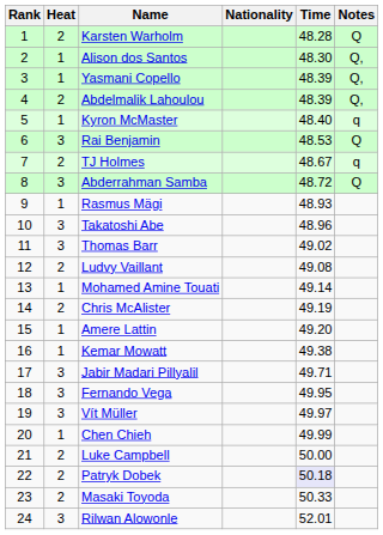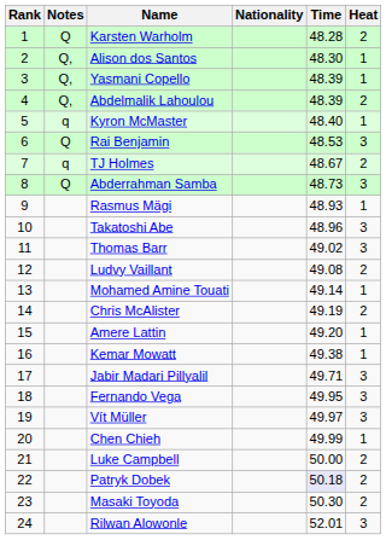columns swapped: Heat <-> Notes
Abderrahman Samba | Time: 48.72 -> 48.73
Masaki Toyoda | Time: 50.33 -> 50.30
